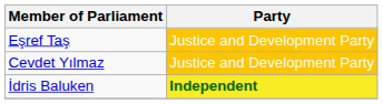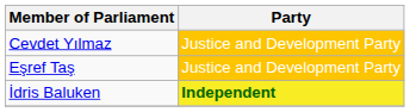rows swapped: Cevdet Yılmaz <-> Eşref Taş
